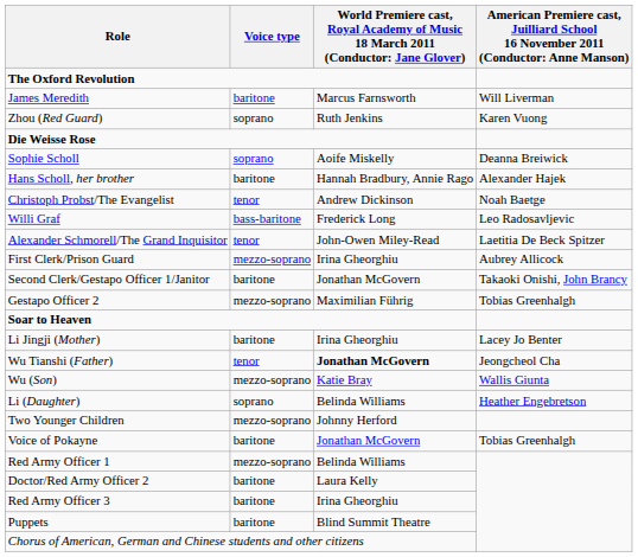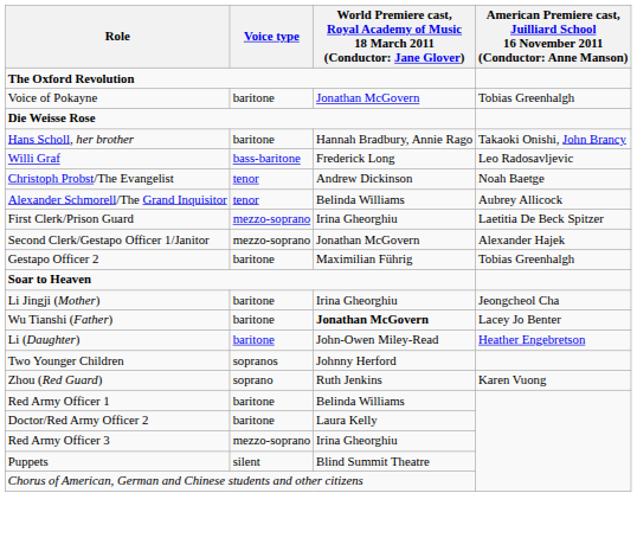- row: James Meredith | baritone | Marcus Farnsworth | Will Liverman
rows swapped: Voice of Pokayne <-> Zhou (Red Guard)
- row: Sophie Scholl | soprano | Aoife Miskelly | Deanna Breiwick
Hans Scholl, her brother | column 4: Alexander Hajek -> Takaoki Onishi, John Brancy
rows swapped: Willi Graf <-> Christoph Probst/The Evangelist
Alexander Schmorell/The Grand Inquisitor | column 3: John-Owen Miley-Read -> Belinda Williams
Alexander Schmorell/The Grand Inquisitor | column 4: Laetitia De Beck Spitzer -> Aubrey Allicock
First Clerk/Prison Guard | column 4: Aubrey Allicock -> Laetitia De Beck Spitzer
Second Clerk/Gestapo Officer 1/Janitor | Voice type: baritone -> mezzo-soprano
Second Clerk/Gestapo Officer 1/Janitor | column 4: Takaoki Onishi, John Brancy -> Alexander Hajek
Gestapo Officer 2 | Voice type: mezzo-soprano -> baritone
Li Jingji (Mother) | column 4: Lacey Jo Benter -> Jeongcheol Cha
Wu Tianshi (Father) | Voice type: tenor -> baritone
Wu Tianshi (Father) | column 4: Jeongcheol Cha -> Lacey Jo Benter
- row: Wu (Son) | mezzo-soprano | Katie Bray | Wallis Giunta
Li (Daughter) | Voice type: soprano -> baritone
Li (Daughter) | column 3: Belinda Williams -> John-Owen Miley-Read
Two Younger Children | Voice type: mezzo-soprano -> sopranos
Red Army Officer 1 | Voice type: mezzo-soprano -> baritone
Red Army Officer 3 | Voice type: baritone -> mezzo-soprano
Puppets | Voice type: baritone -> silent
